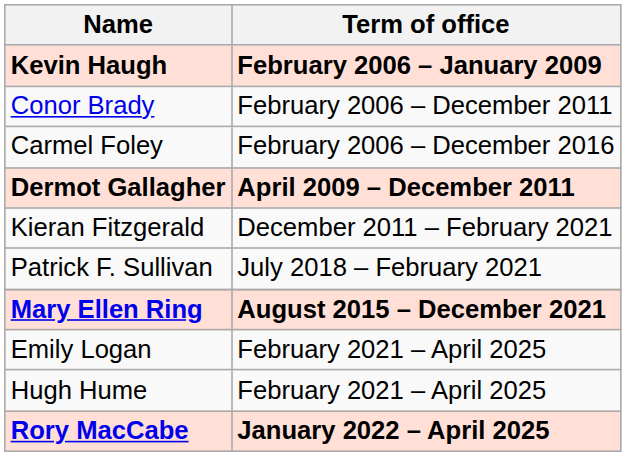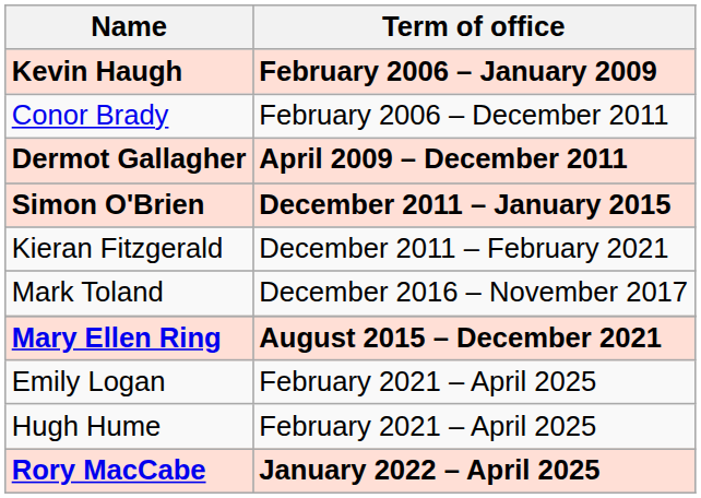- row: Carmel Foley | February 2006 – December 2016
+ row: Simon O'Brien | December 2011 – January 2015
+ row: Mark Toland | December 2016 – November 2017
- row: Patrick F. Sullivan | July 2018 – February 2021
